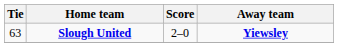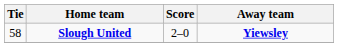Slough United | Tie: 63 -> 58
